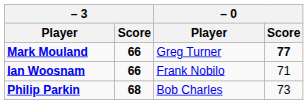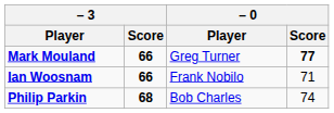Philip Parkin | – 0 / Score: 73 -> 74
